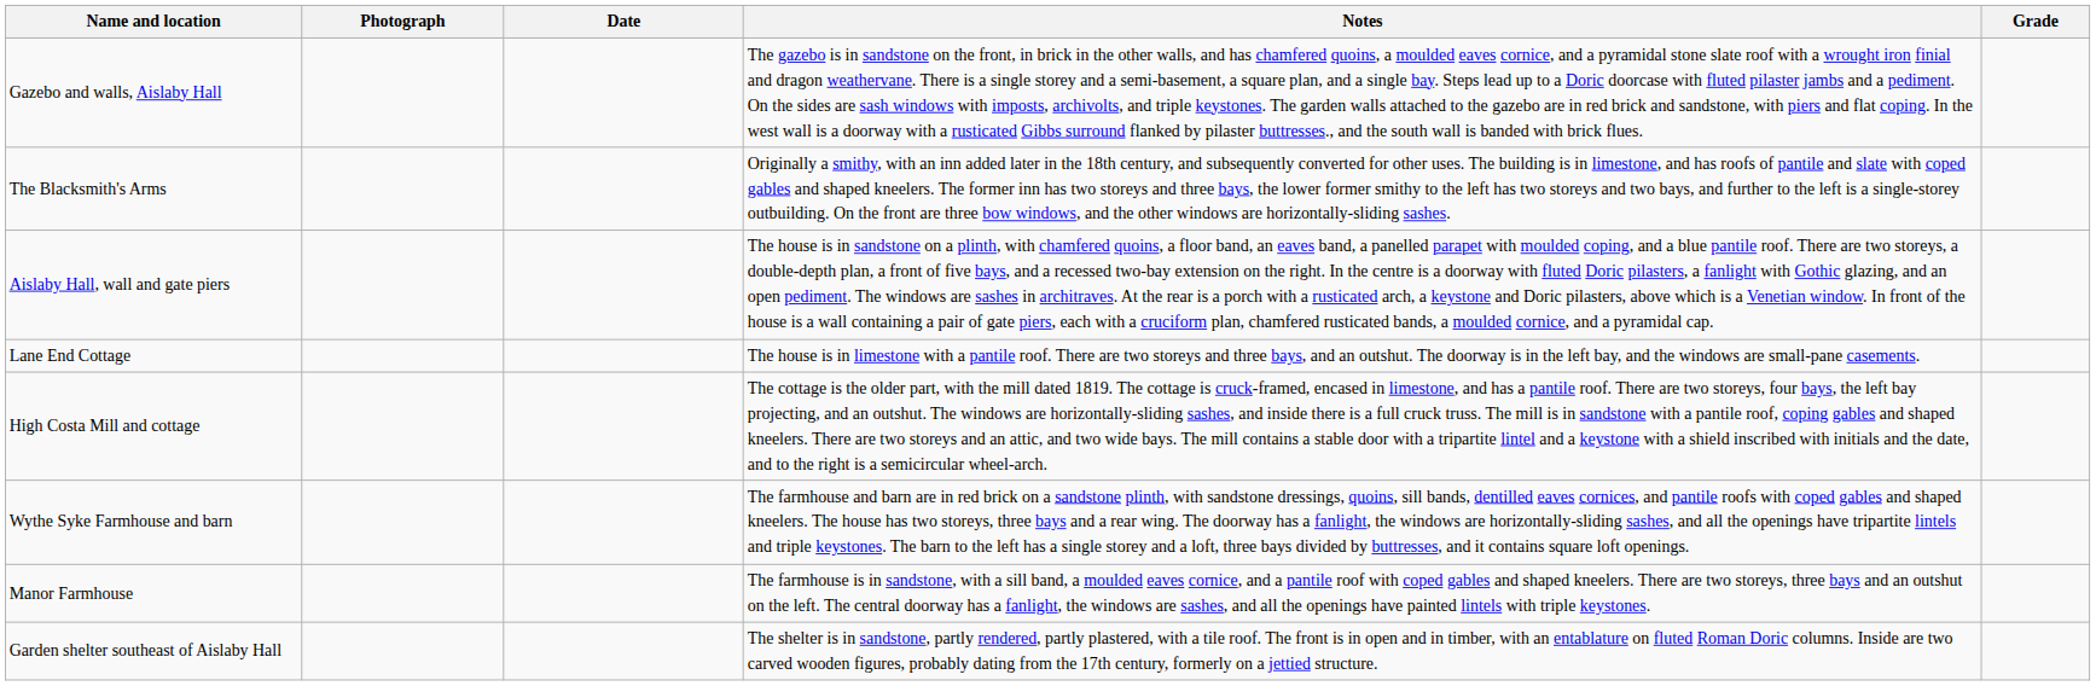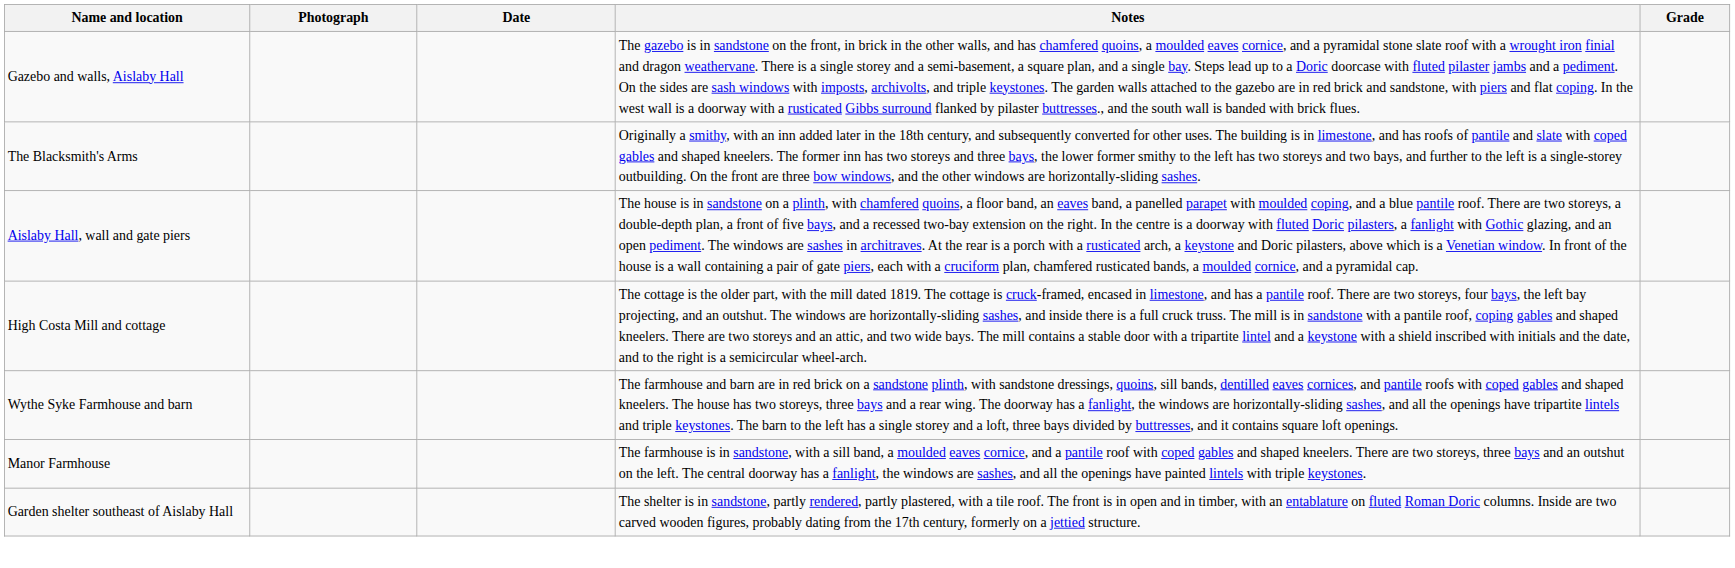- row: Lane End Cottage | The house is in limestone with a pantile roof. There are two storeys and three bays, and an outshut. The doorway is in the left bay, and the windows are small-pane casements.
